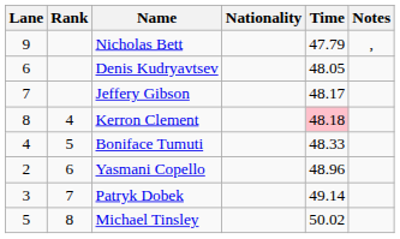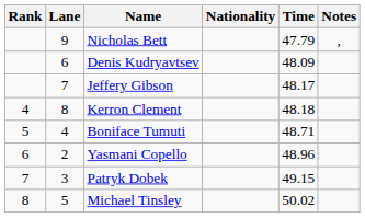columns swapped: Rank <-> Lane
Denis Kudryavtsev | Time: 48.05 -> 48.09
Kerron Clement | Time: pink background -> no background
Boniface Tumuti | Time: 48.33 -> 48.71
Patryk Dobek | Time: 49.14 -> 49.15
